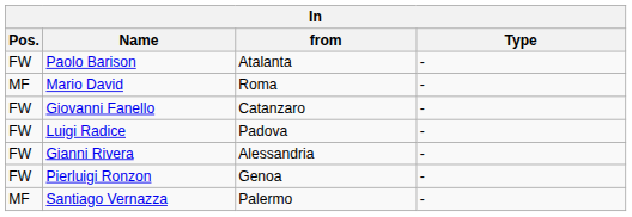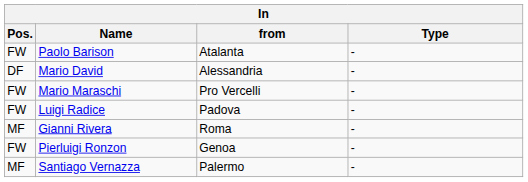Mario David | Pos.: MF -> DF
Mario David | from: Roma -> Alessandria
- row: FW | Giovanni Fanello | Catanzaro | -
+ row: FW | Mario Maraschi | Pro Vercelli | -
Gianni Rivera | Pos.: FW -> MF
Gianni Rivera | from: Alessandria -> Roma
